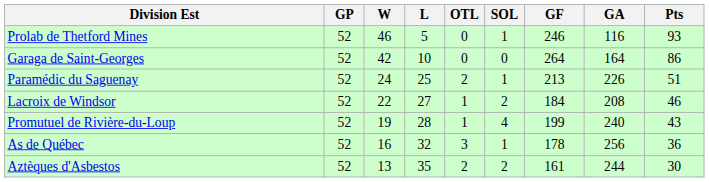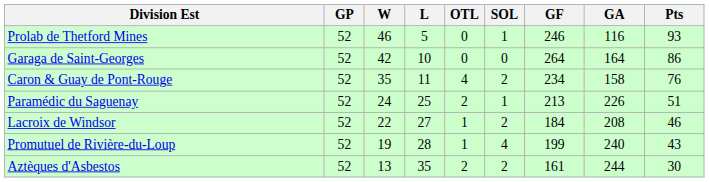+ row: Caron & Guay de Pont-Rouge | 52 | 35 | 11 | 4 | 2 | 234 | 158 | 76
- row: As de Québec | 52 | 16 | 32 | 3 | 1 | 178 | 256 | 36
